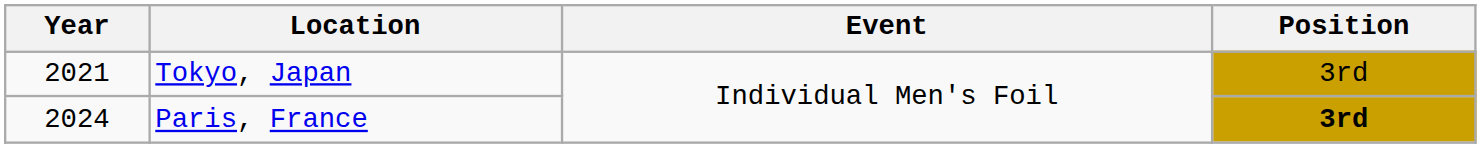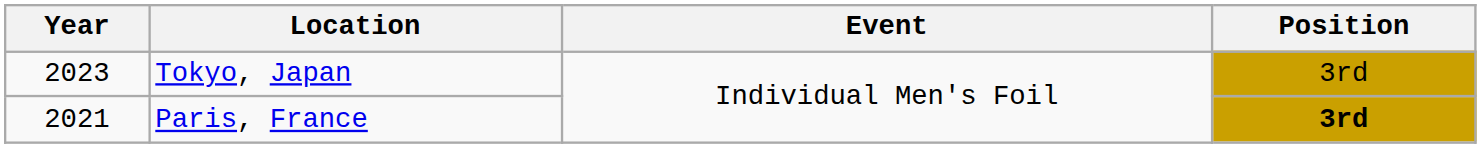Tokyo, Japan | Year: 2021 -> 2023
Paris, France | Year: 2024 -> 2021
